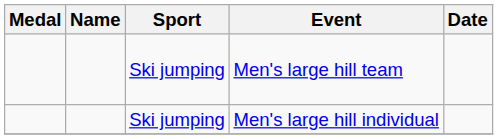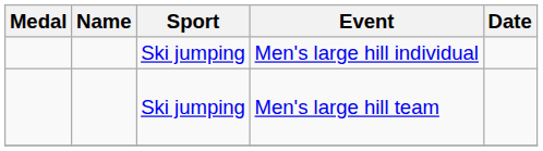rows swapped: Men's large hill individual <-> Men's large hill team
